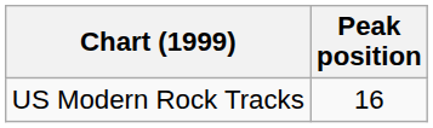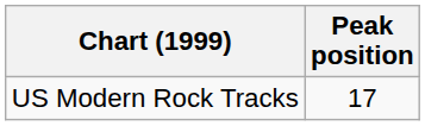US Modern Rock Tracks | Peak position: 16 -> 17
